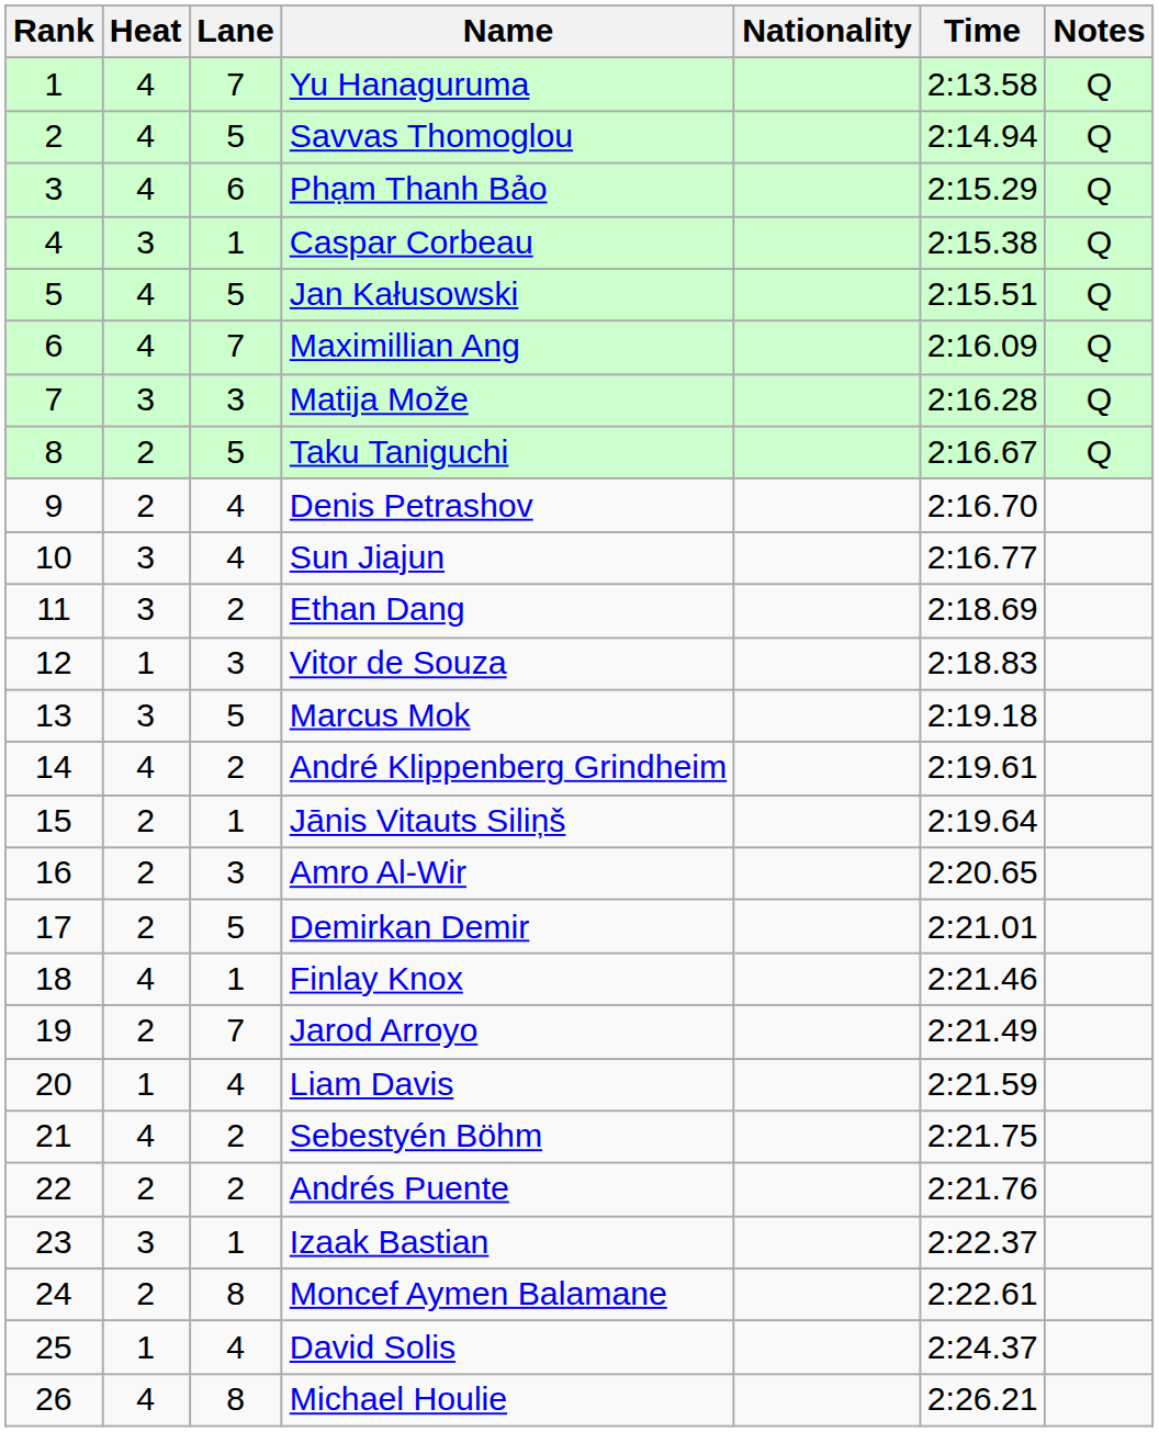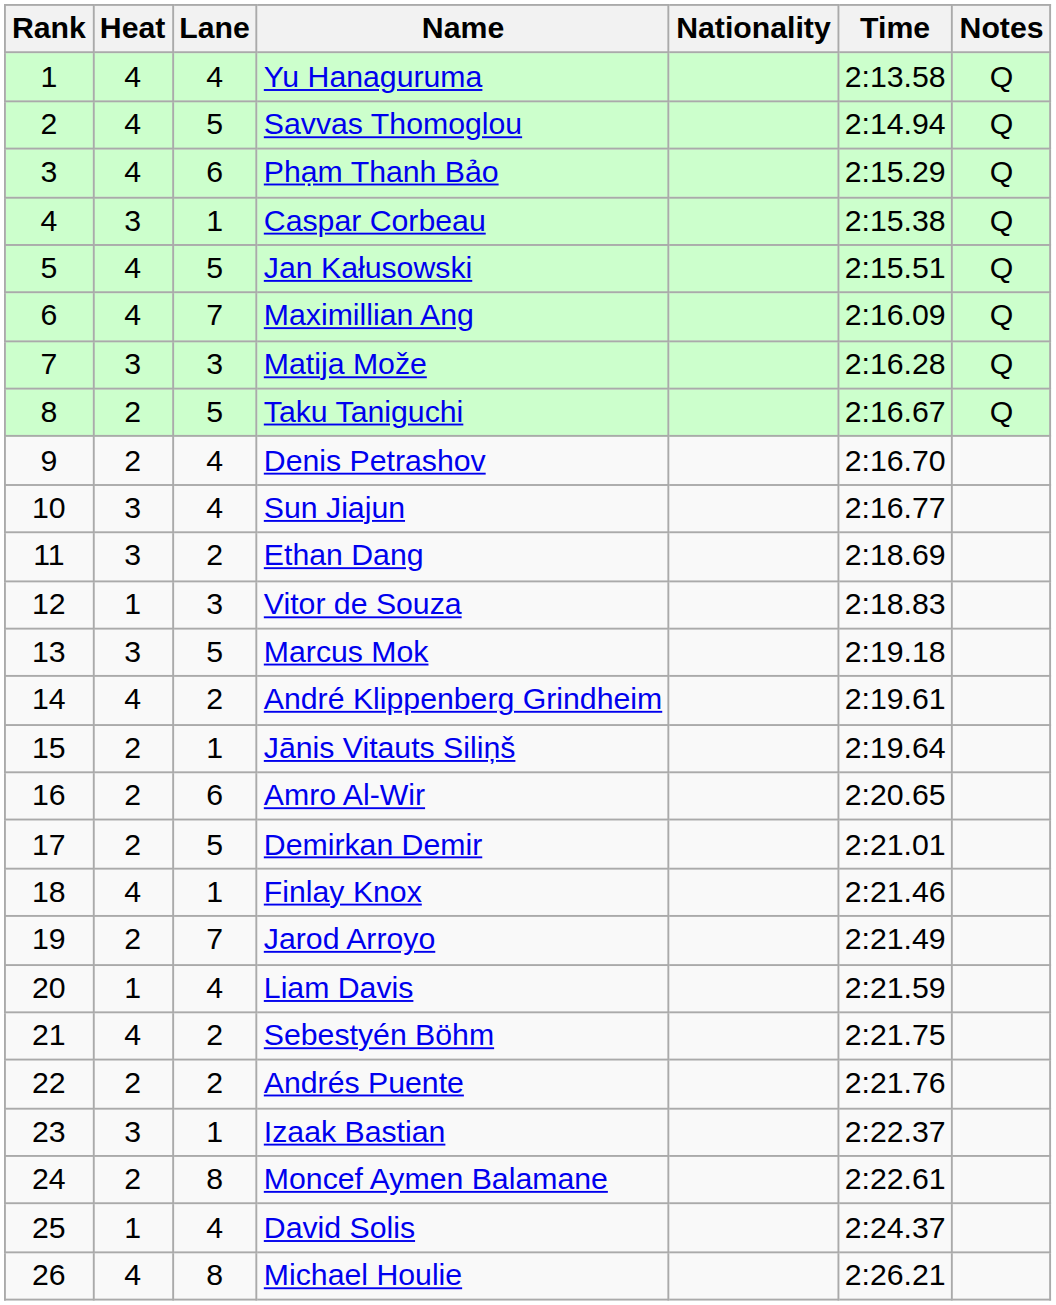Yu Hanaguruma | Lane: 7 -> 4
Amro Al-Wir | Lane: 3 -> 6
